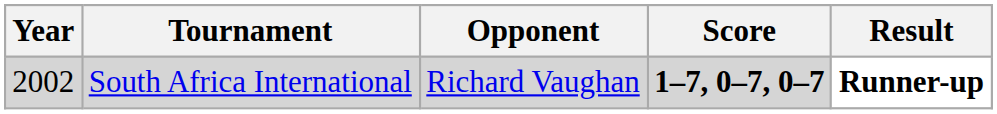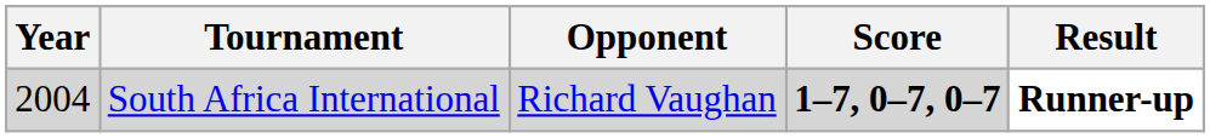South Africa International | Year: 2002 -> 2004
